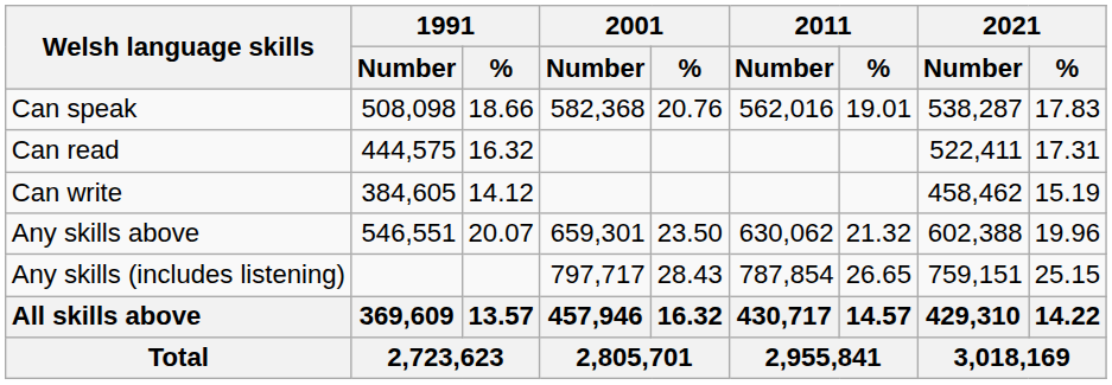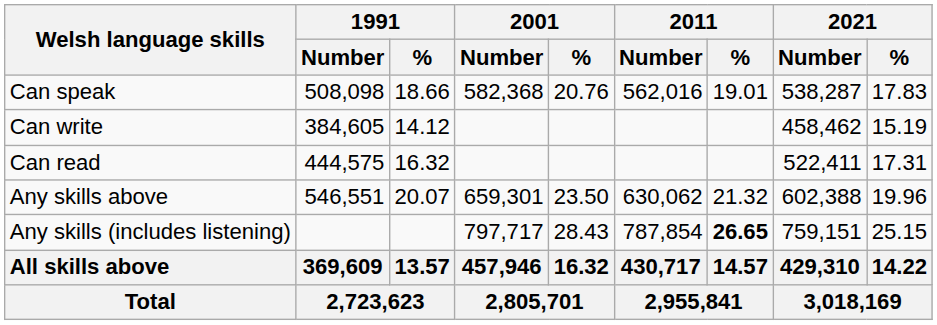rows swapped: Can read <-> Can write
Any skills (includes listening) | 2011 / %: normal -> bold
